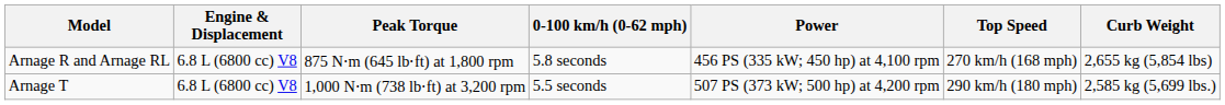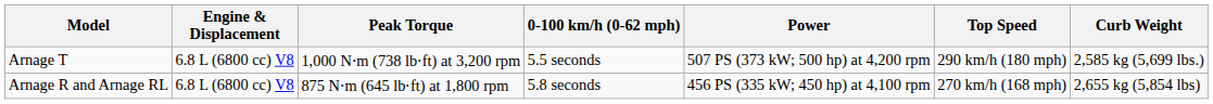rows swapped: Arnage R and Arnage RL <-> Arnage T
